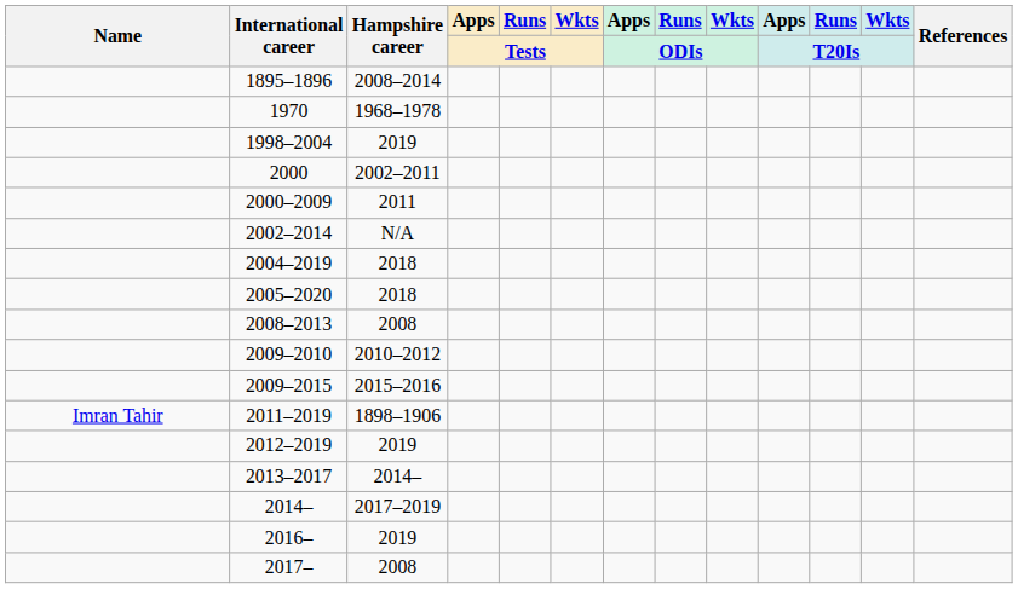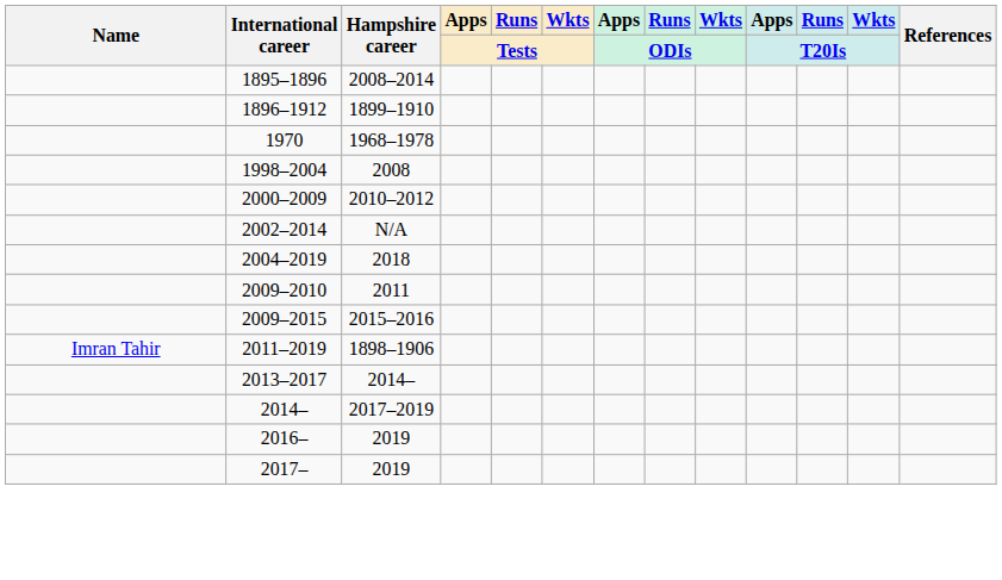+ row: 1896–1912 | 1899–1910
1998–2004 | Hampshire career: 2019 -> 2008
- row: 2000 | 2002–2011
2000–2009 | Hampshire career: 2011 -> 2010–2012
- row: 2005–2020 | 2018
- row: 2008–2013 | 2008
2009–2010 | Hampshire career: 2010–2012 -> 2011
- row: 2012–2019 | 2019
2017– | Hampshire career: 2008 -> 2019
